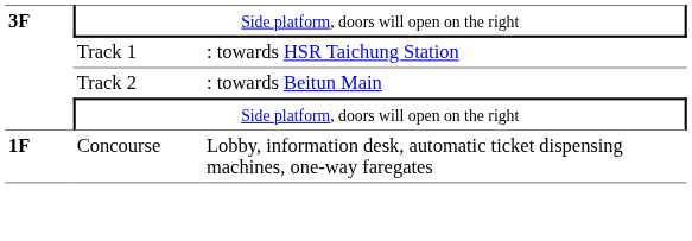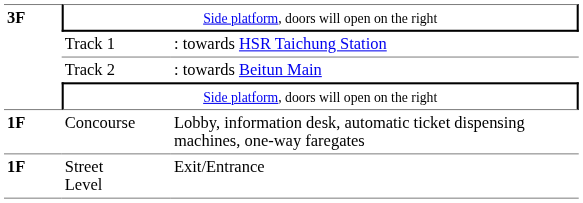+ row: 1F | Street Level | Exit/Entrance
